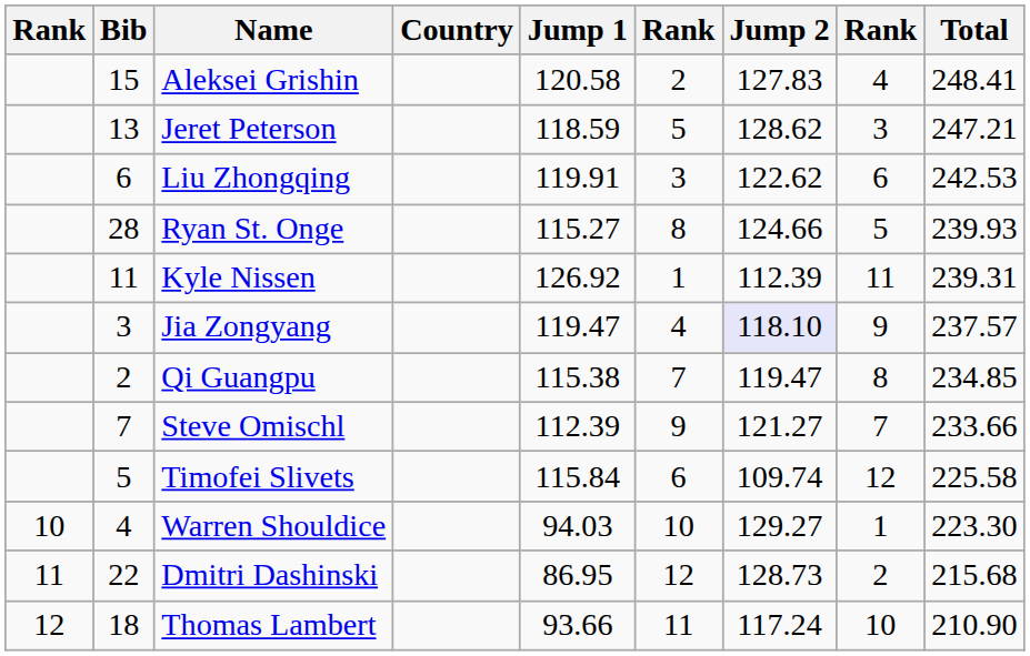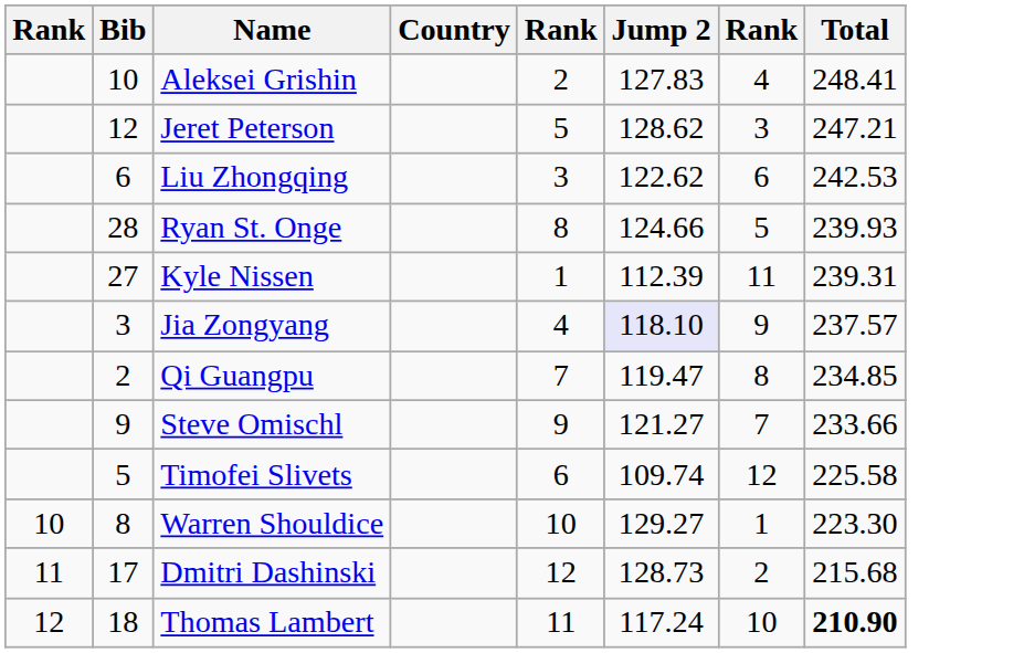- column: Jump 1 | 120.58 | 118.59 | 119.91 | 115.27 | 126.92 | 119.47 | 115.38 | 112.39 | 115.84 | 94.03 | 86.95 | 93.66
Aleksei Grishin | Bib: 15 -> 10
Jeret Peterson | Bib: 13 -> 12
Kyle Nissen | Bib: 11 -> 27
Steve Omischl | Bib: 7 -> 9
Warren Shouldice | Bib: 4 -> 8
Dmitri Dashinski | Bib: 22 -> 17
Thomas Lambert | Total: normal -> bold
